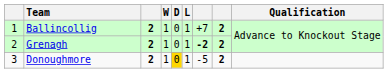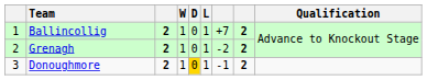Grenagh | column 7: bold -> normal
Donoughmore | column 7: -5 -> -1
